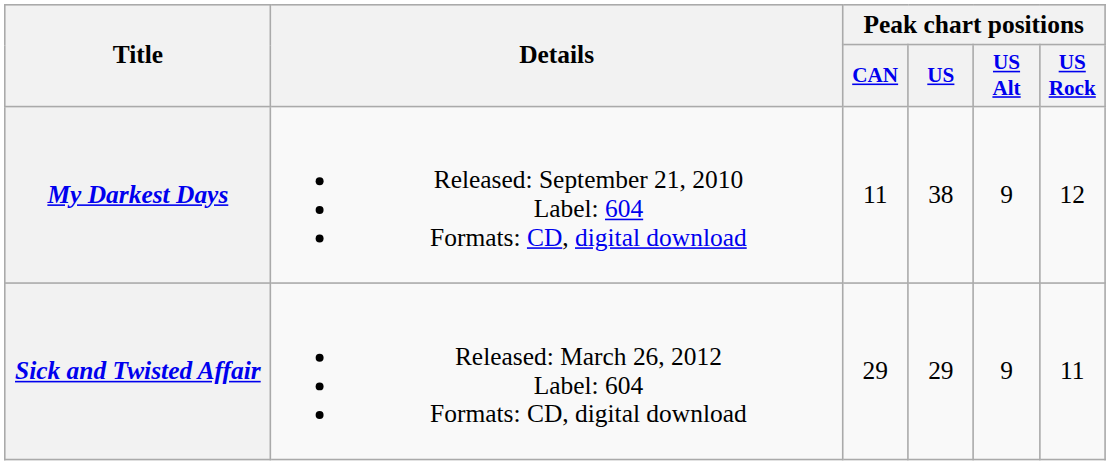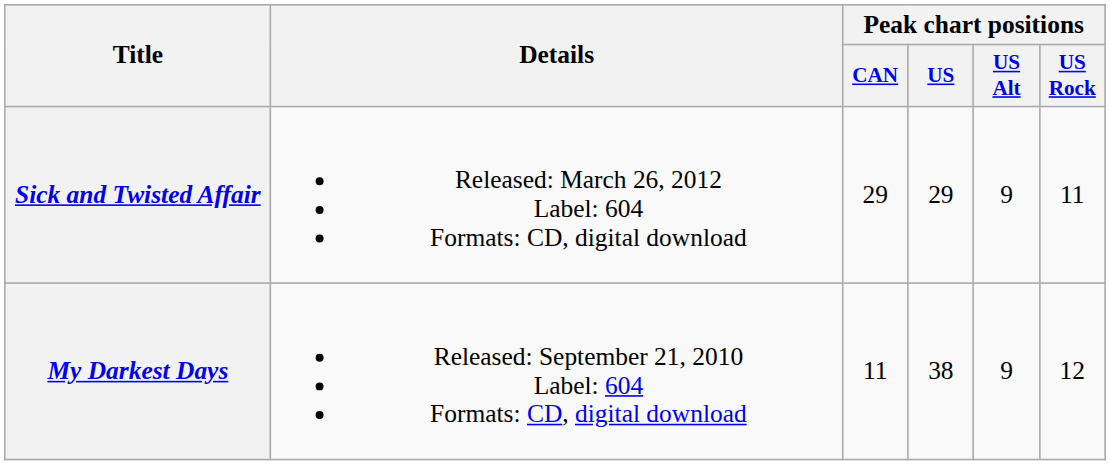rows swapped: My Darkest Days <-> Sick and Twisted Affair
